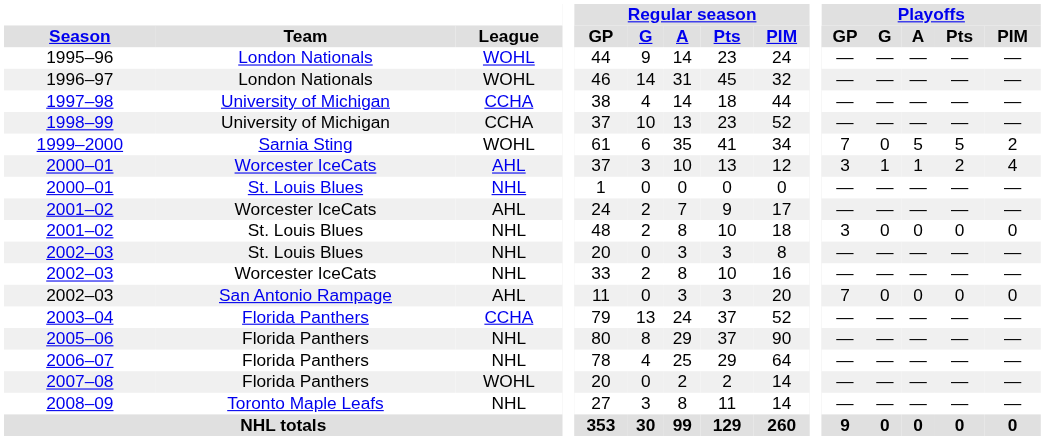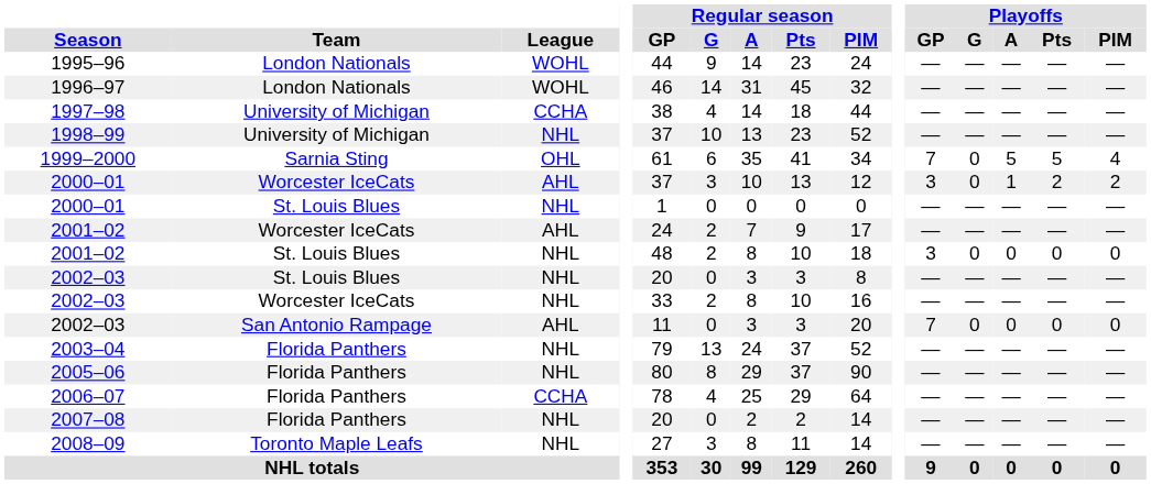1998–99 | League: CCHA -> NHL
1999–2000 | League: WOHL -> OHL
1999–2000 | Playoffs / PIM: 2 -> 4
2000–01 / Worcester IceCats | Playoffs / G: 1 -> 0
2000–01 / Worcester IceCats | Playoffs / PIM: 4 -> 2
2003–04 | League: CCHA -> NHL
2006–07 | League: NHL -> CCHA
2007–08 | League: WOHL -> NHL
